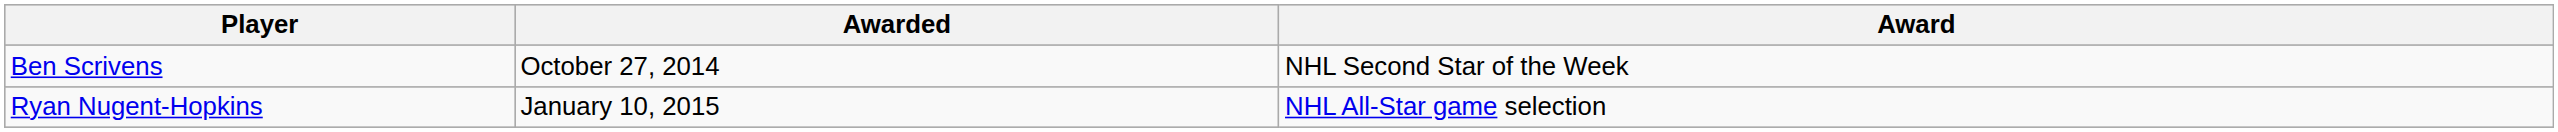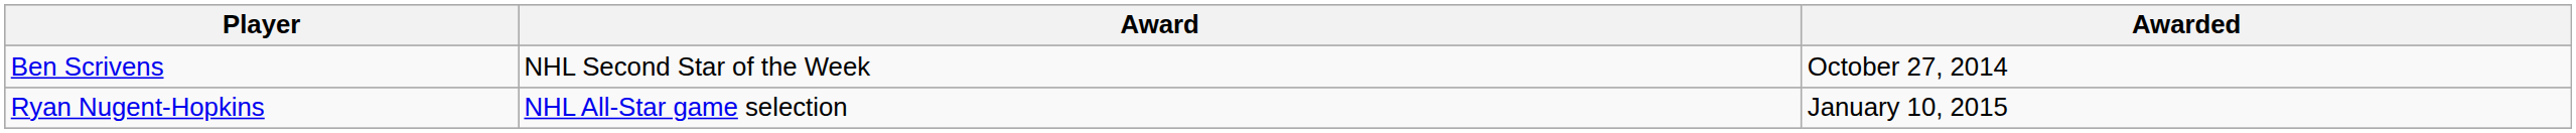columns swapped: Award <-> Awarded
